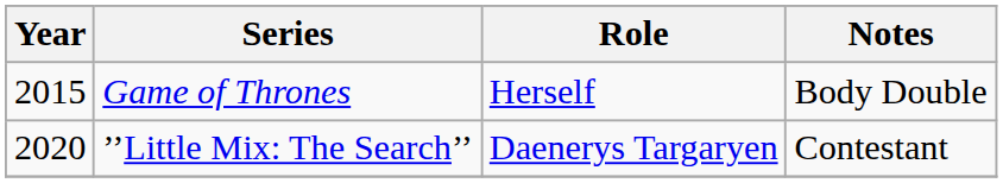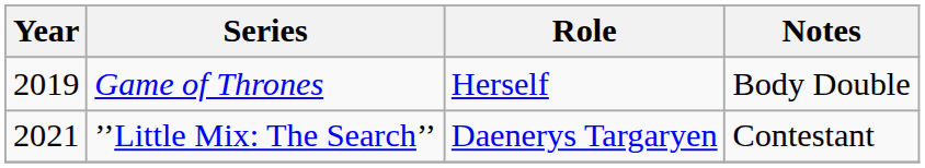Game of Thrones | Year: 2015 -> 2019
’’Little Mix: The Search’’ | Year: 2020 -> 2021
